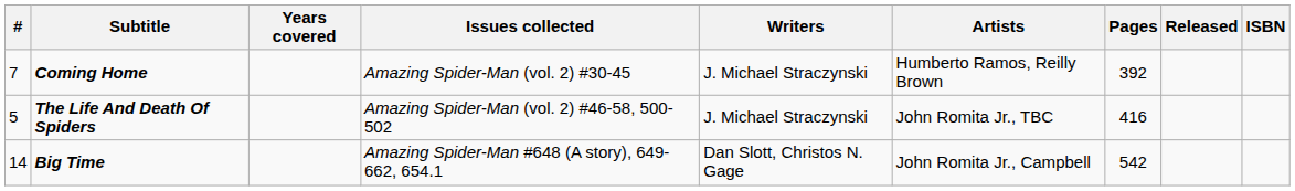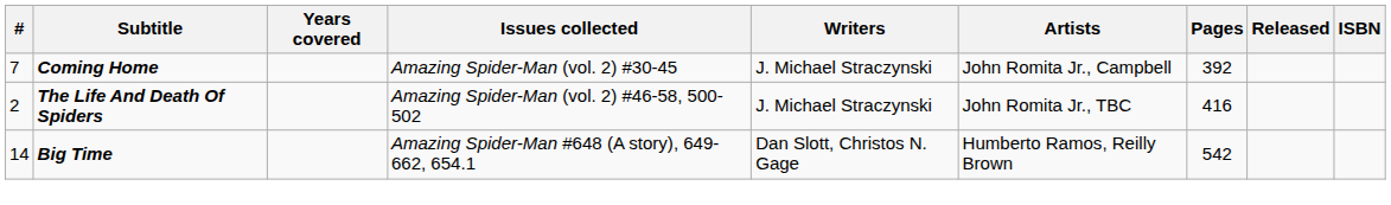Coming Home | Artists: Humberto Ramos, Reilly Brown -> John Romita Jr., Campbell
The Life And Death Of Spiders | #: 5 -> 2
Big Time | Artists: John Romita Jr., Campbell -> Humberto Ramos, Reilly Brown
